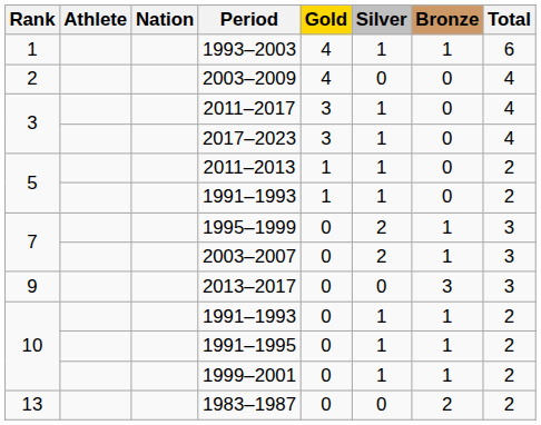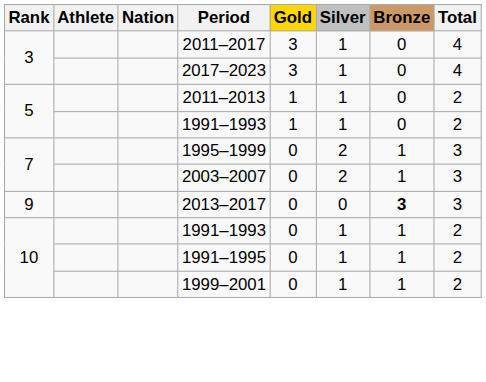- row: 1 | 1993–2003 | 4 | 1 | 1 | 6
- row: 2 | 2003–2009 | 4 | 0 | 0 | 4
2013–2017 | Bronze: normal -> bold
- row: 13 | 1983–1987 | 0 | 0 | 2 | 2
